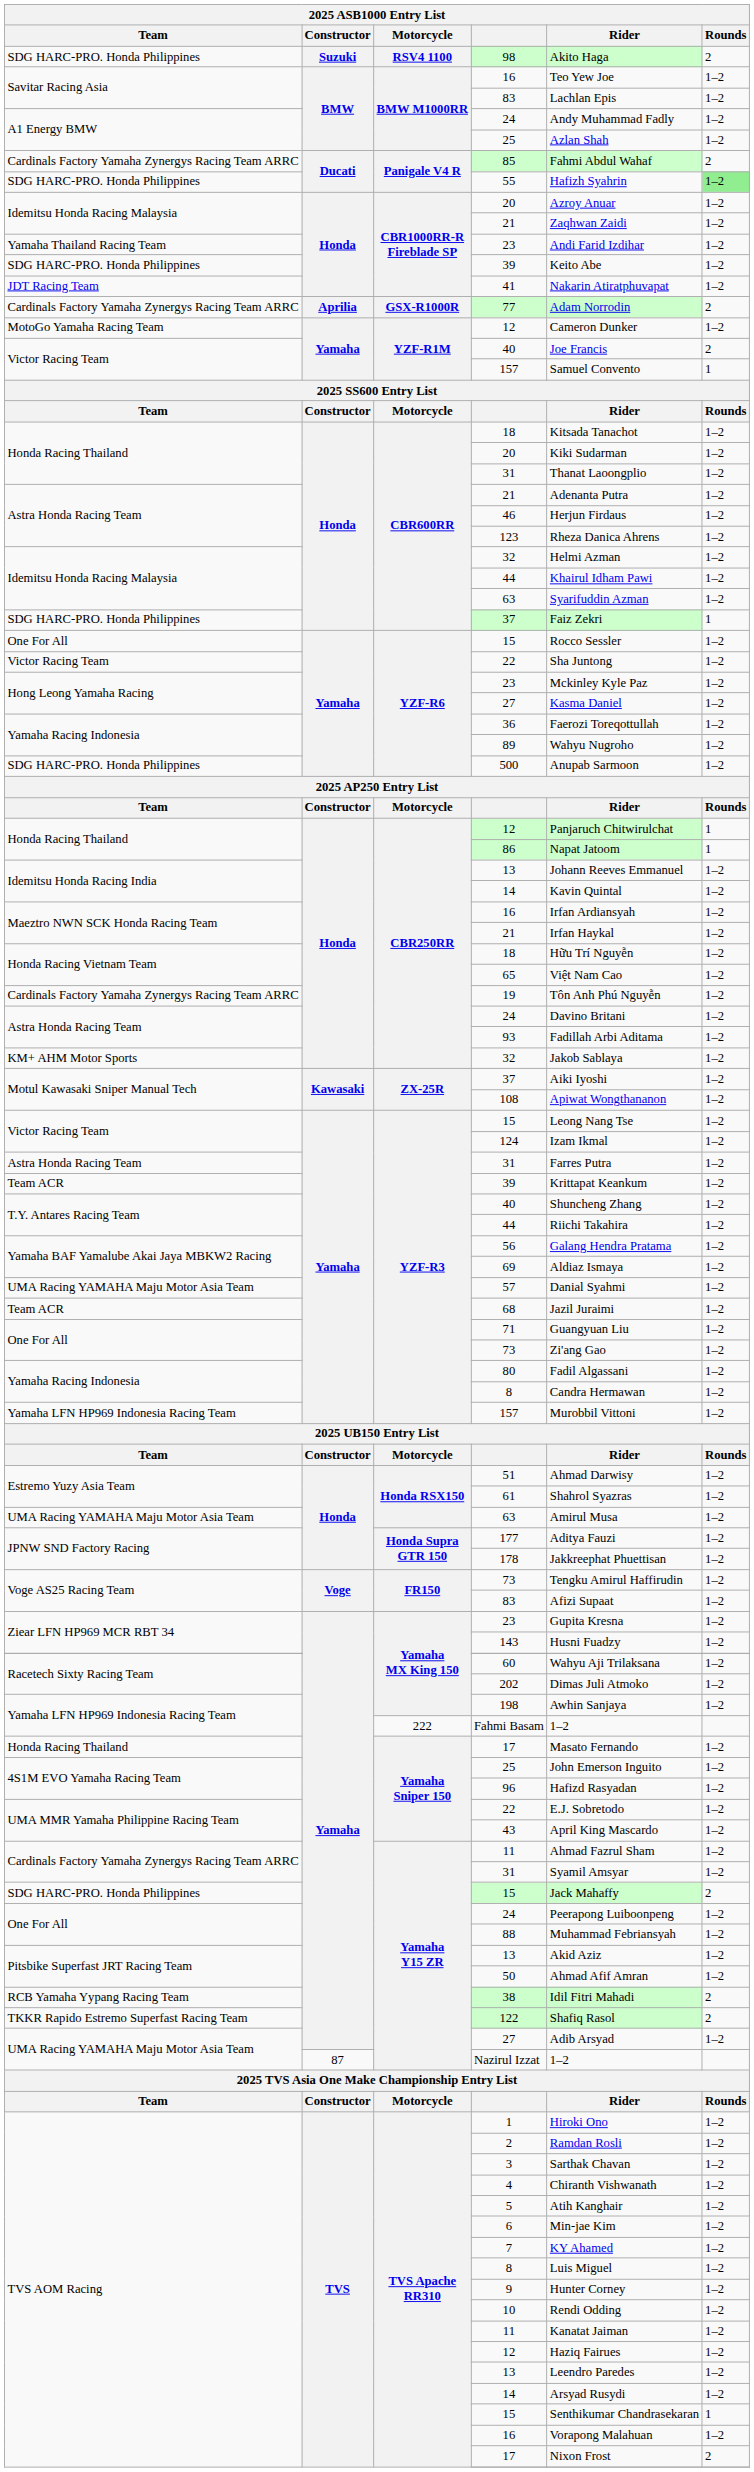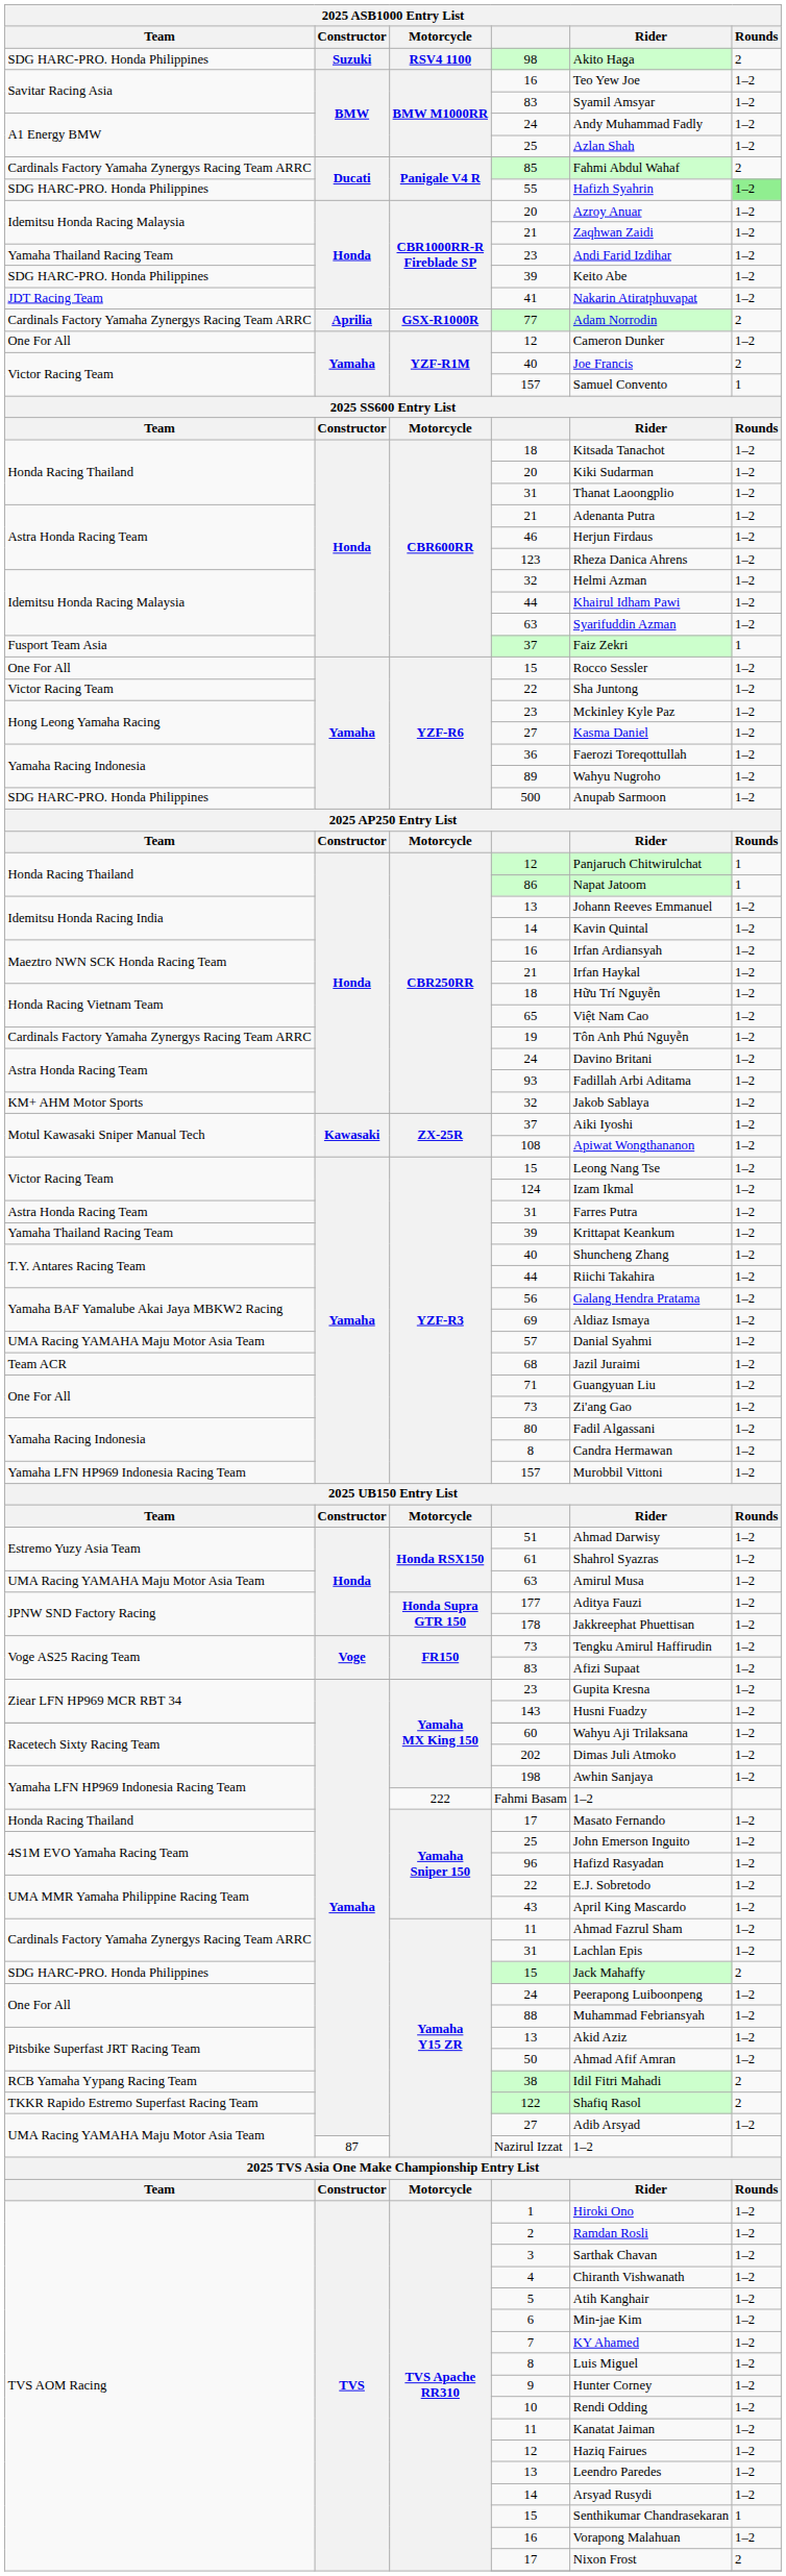BMW M1000RR / 83 | Rider: Lachlan Epis -> Syamil Amsyar
YZF-R1M / 12 | Team: MotoGo Yamaha Racing Team -> One For All
CBR600RR / 37 | Team: SDG HARC-PRO. Honda Philippines -> Fusport Team Asia
YZF-R3 / 39 | Team: Team ACR -> Yamaha Thailand Racing Team
Yamaha Y15 ZR / 31 | Rider: Syamil Amsyar -> Lachlan Epis
